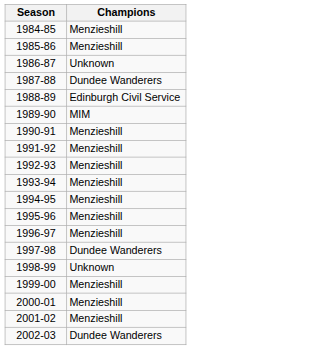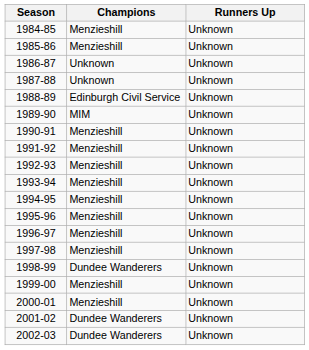+ column: Runners Up | Unknown | Unknown | Unknown | Unknown | Unknown | Unknown | Unknown | Unknown | Unknown | Unknown | Unknown | Unknown | Unknown | Unknown | Unknown | Unknown | Unknown | Unknown | Unknown
1987-88 | Champions: Dundee Wanderers -> Unknown
1997-98 | Champions: Dundee Wanderers -> Menzieshill
1998-99 | Champions: Unknown -> Dundee Wanderers
2001-02 | Champions: Menzieshill -> Dundee Wanderers
